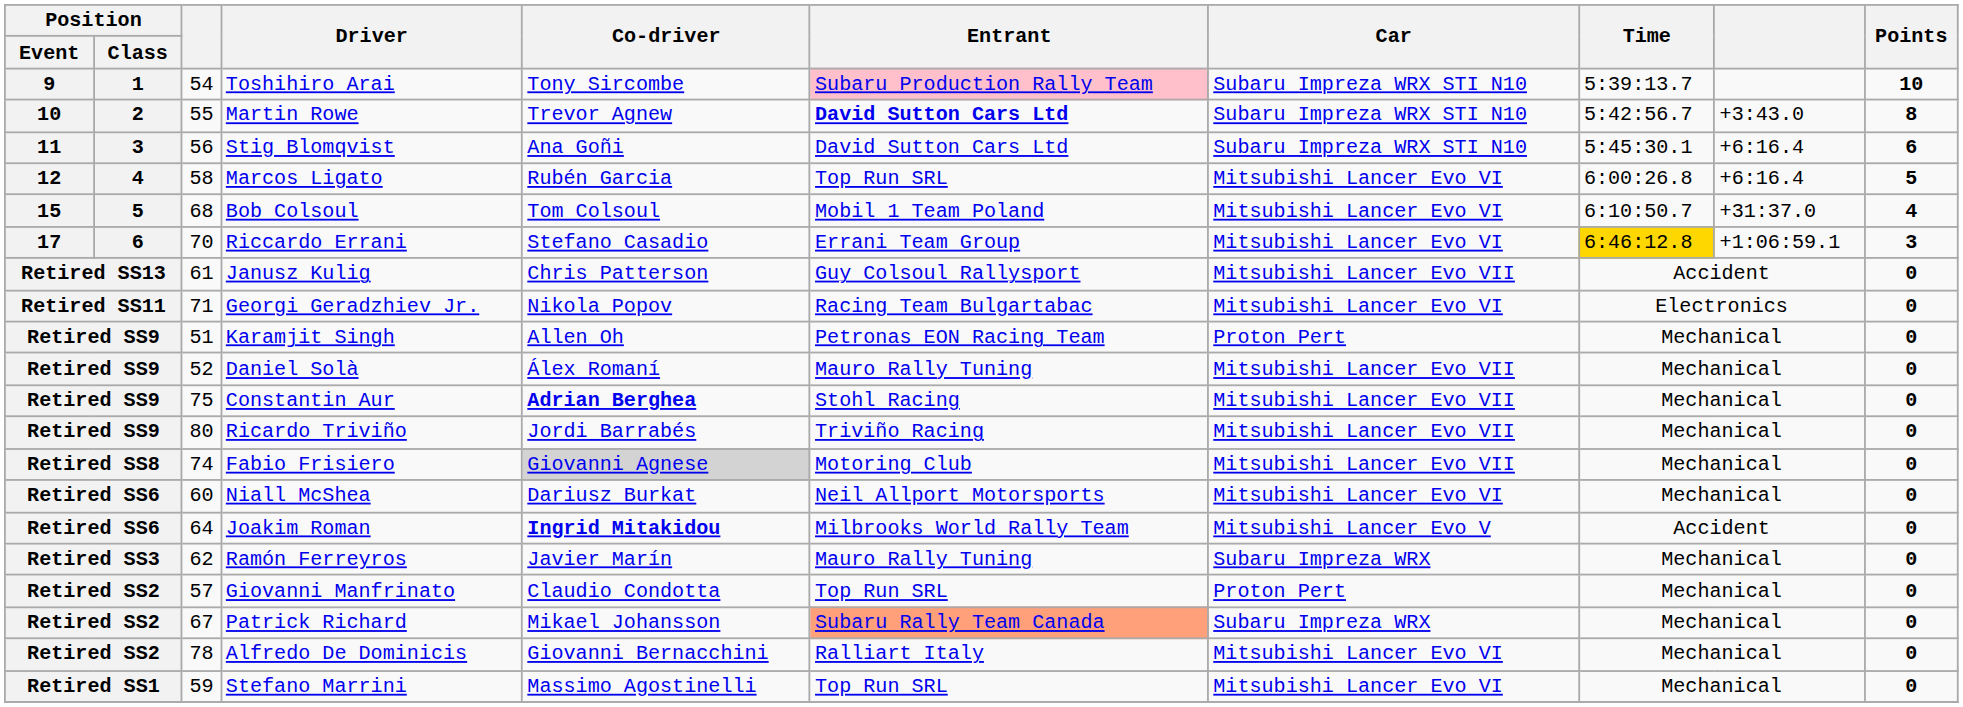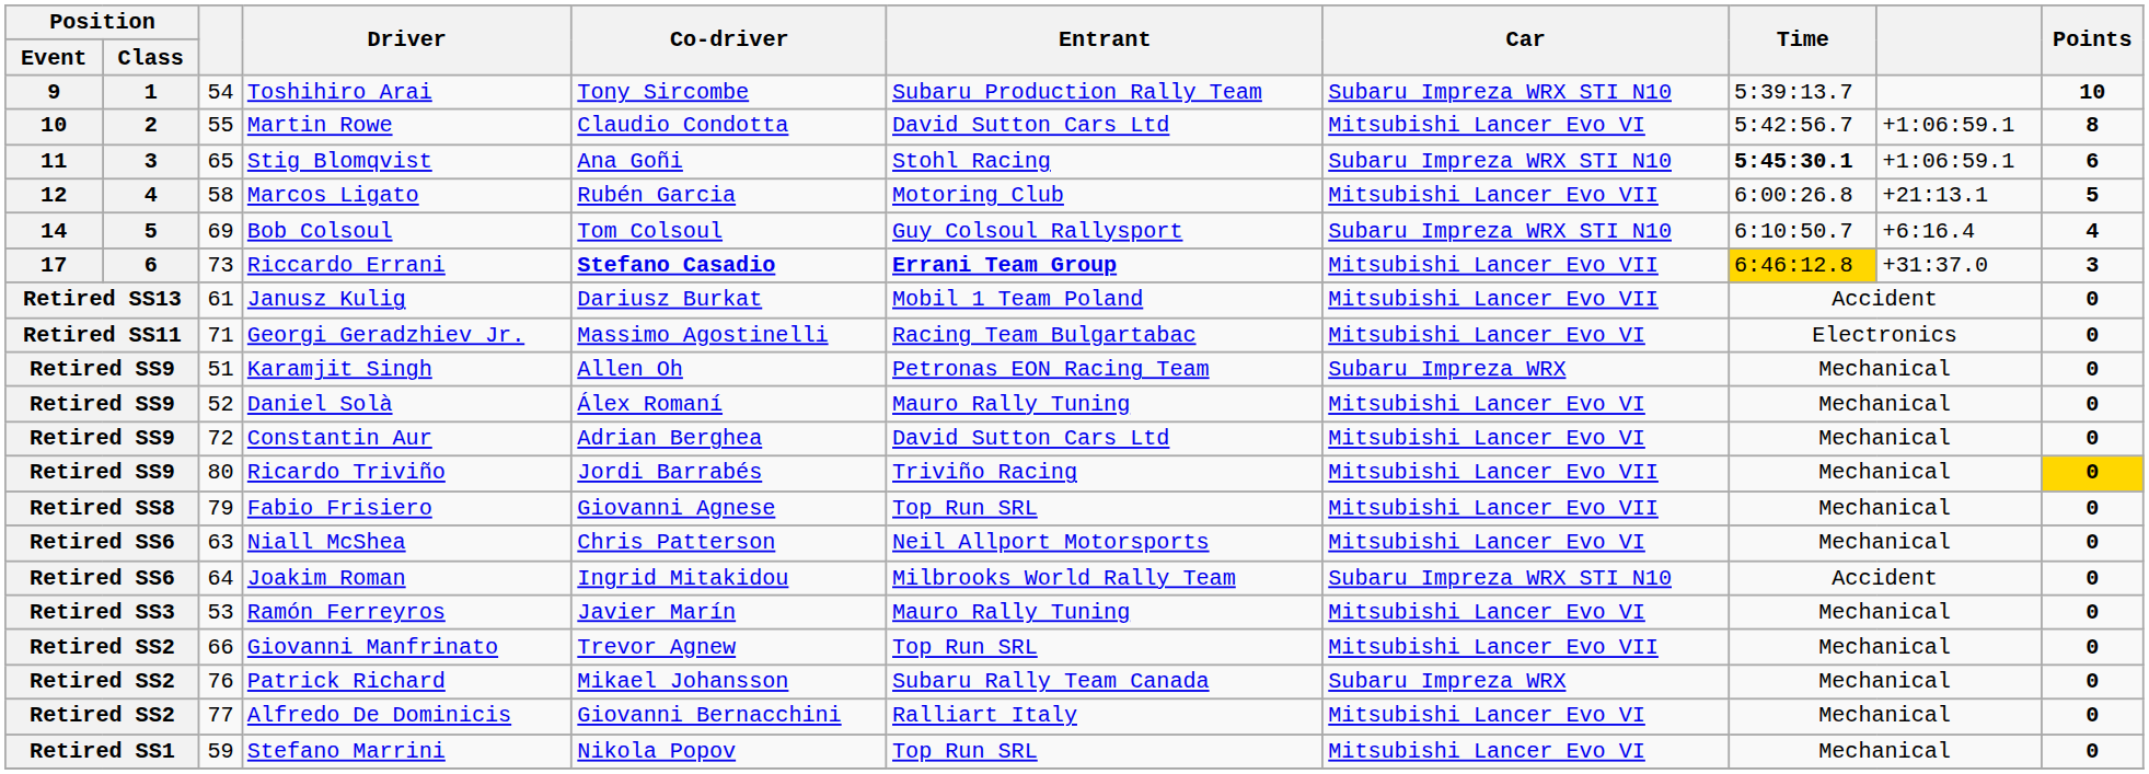Toshihiro Arai | Entrant: pink background -> no background
Martin Rowe | Co-driver: Trevor Agnew -> Claudio Condotta
Martin Rowe | Entrant: bold -> normal
Martin Rowe | Car: Subaru Impreza WRX STI N10 -> Mitsubishi Lancer Evo VI
Martin Rowe | column 9: +3:43.0 -> +1:06:59.1
Stig Blomqvist | column 3: 56 -> 65
Stig Blomqvist | Entrant: David Sutton Cars Ltd -> Stohl Racing
Stig Blomqvist | Time: normal -> bold
Stig Blomqvist | column 9: +6:16.4 -> +1:06:59.1
Marcos Ligato | Entrant: Top Run SRL -> Motoring Club
Marcos Ligato | Car: Mitsubishi Lancer Evo VI -> Mitsubishi Lancer Evo VII
Marcos Ligato | column 9: +6:16.4 -> +21:13.1
Bob Colsoul | Position / Event: 15 -> 14
Bob Colsoul | column 3: 68 -> 69
Bob Colsoul | Entrant: Mobil 1 Team Poland -> Guy Colsoul Rallysport
Bob Colsoul | Car: Mitsubishi Lancer Evo VI -> Subaru Impreza WRX STI N10
Bob Colsoul | column 9: +31:37.0 -> +6:16.4
Riccardo Errani | column 3: 70 -> 73
Riccardo Errani | Co-driver: normal -> bold
Riccardo Errani | Entrant: normal -> bold
Riccardo Errani | Car: Mitsubishi Lancer Evo VI -> Mitsubishi Lancer Evo VII
Riccardo Errani | column 9: +1:06:59.1 -> +31:37.0
Janusz Kulig | Co-driver: Chris Patterson -> Dariusz Burkat
Janusz Kulig | Entrant: Guy Colsoul Rallysport -> Mobil 1 Team Poland
Georgi Geradzhiev Jr. | Co-driver: Nikola Popov -> Massimo Agostinelli
Karamjit Singh | Car: Proton Pert -> Subaru Impreza WRX
Daniel Solà | Car: Mitsubishi Lancer Evo VII -> Mitsubishi Lancer Evo VI
Constantin Aur | column 3: 75 -> 72
Constantin Aur | Co-driver: bold -> normal
Constantin Aur | Entrant: Stohl Racing -> David Sutton Cars Ltd
Constantin Aur | Car: Mitsubishi Lancer Evo VII -> Mitsubishi Lancer Evo VI
Ricardo Triviño | Points: no background -> gold background
Fabio Frisiero | column 3: 74 -> 79
Fabio Frisiero | Co-driver: lightgrey background -> no background
Fabio Frisiero | Entrant: Motoring Club -> Top Run SRL
Niall McShea | column 3: 60 -> 63
Niall McShea | Co-driver: Dariusz Burkat -> Chris Patterson
Joakim Roman | Co-driver: bold -> normal
Joakim Roman | Car: Mitsubishi Lancer Evo V -> Subaru Impreza WRX STI N10
Ramón Ferreyros | column 3: 62 -> 53
Ramón Ferreyros | Car: Subaru Impreza WRX -> Mitsubishi Lancer Evo VI
Giovanni Manfrinato | column 3: 57 -> 66
Giovanni Manfrinato | Co-driver: Claudio Condotta -> Trevor Agnew
Giovanni Manfrinato | Car: Proton Pert -> Mitsubishi Lancer Evo VII
Patrick Richard | column 3: 67 -> 76
Patrick Richard | Entrant: lightsalmon background -> no background
Alfredo De Dominicis | column 3: 78 -> 77
Stefano Marrini | Co-driver: Massimo Agostinelli -> Nikola Popov
